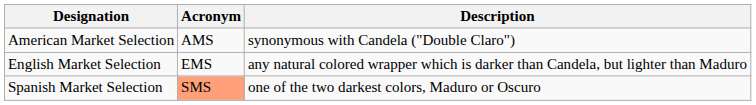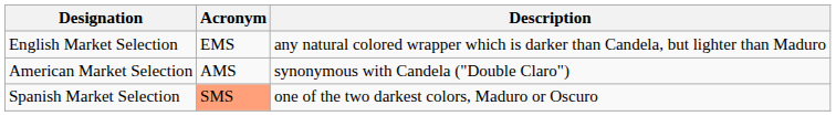rows swapped: American Market Selection <-> English Market Selection
